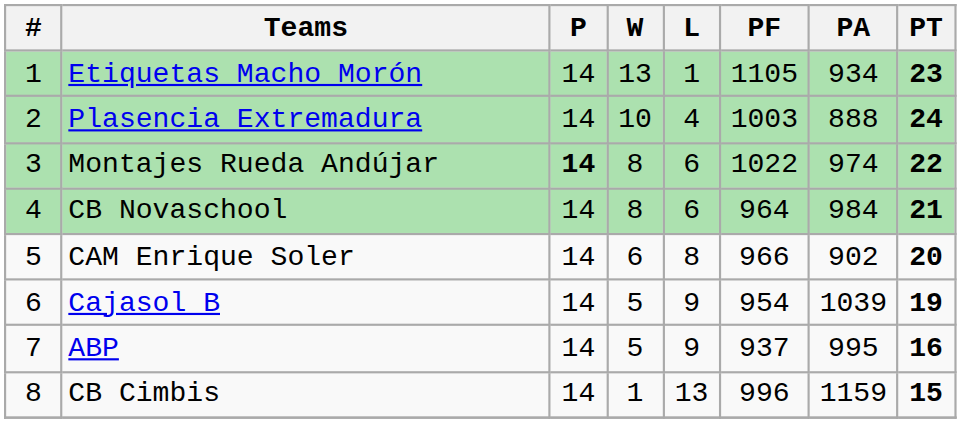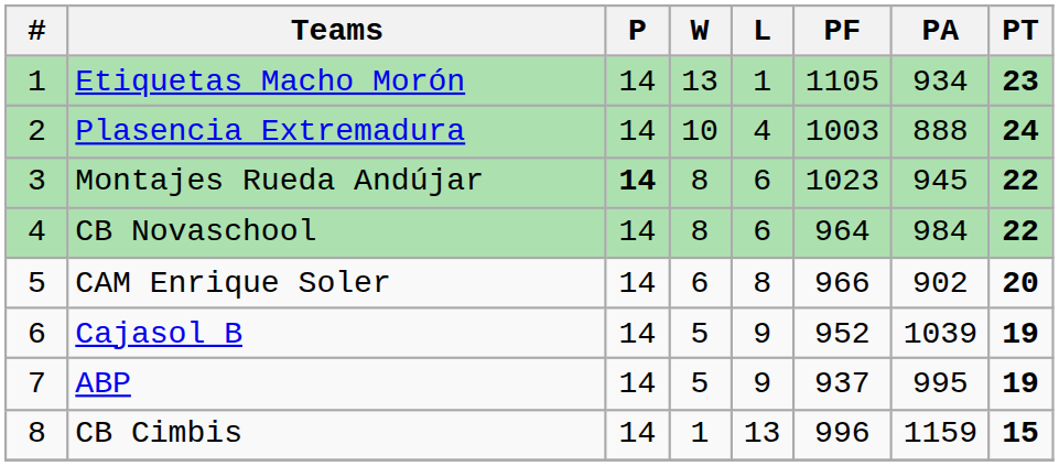Montajes Rueda Andújar | PF: 1022 -> 1023
Montajes Rueda Andújar | PA: 974 -> 945
CB Novaschool | PT: 21 -> 22
Cajasol B | PF: 954 -> 952
ABP | PT: 16 -> 19
